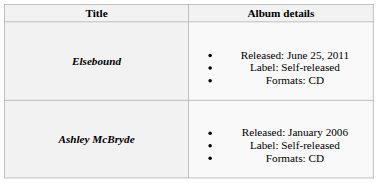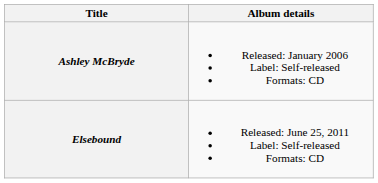rows swapped: Ashley McBryde <-> Elsebound
